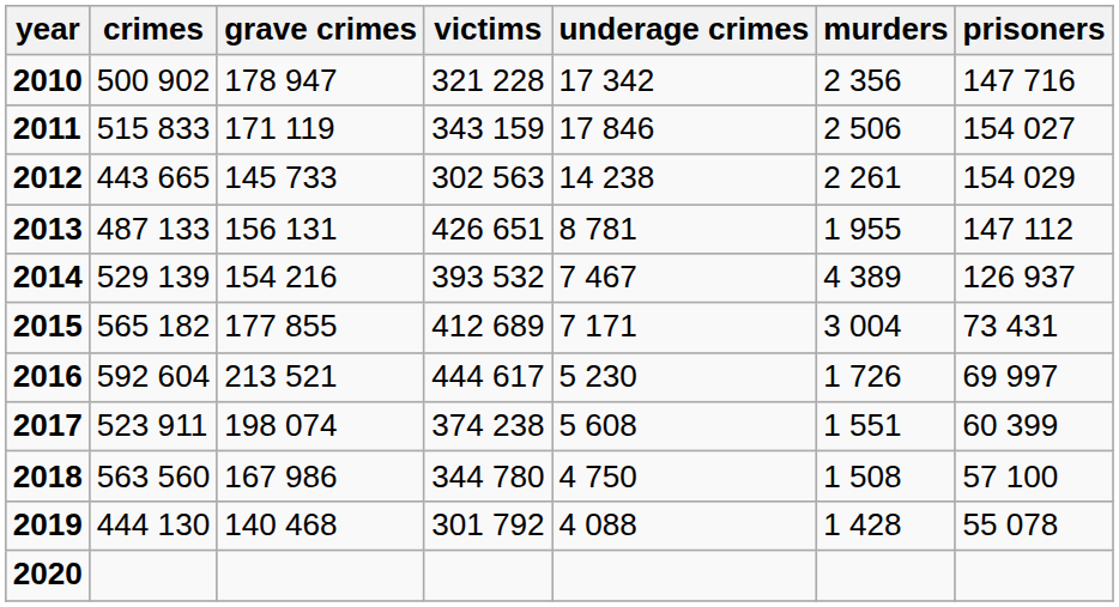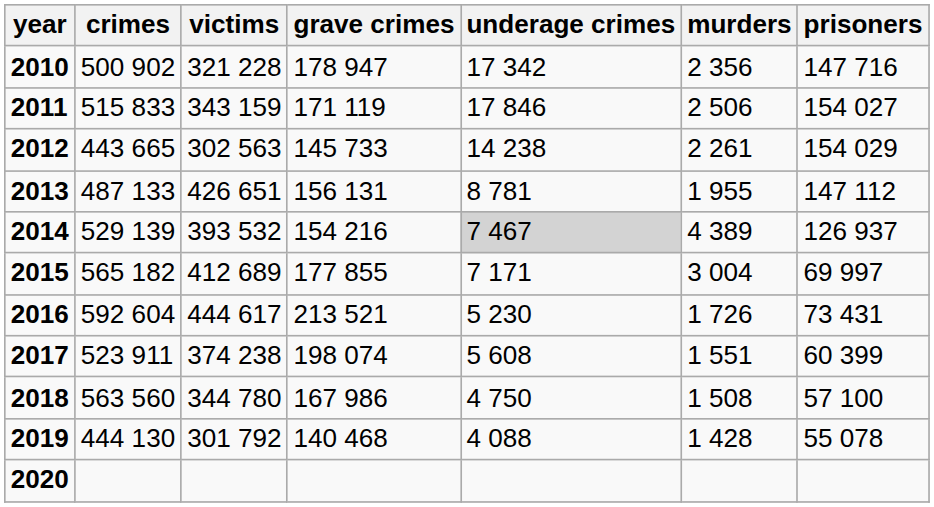columns swapped: victims <-> grave crimes
2014 | underage crimes: no background -> lightgrey background
2015 | prisoners: 73 431 -> 69 997
2016 | prisoners: 69 997 -> 73 431
